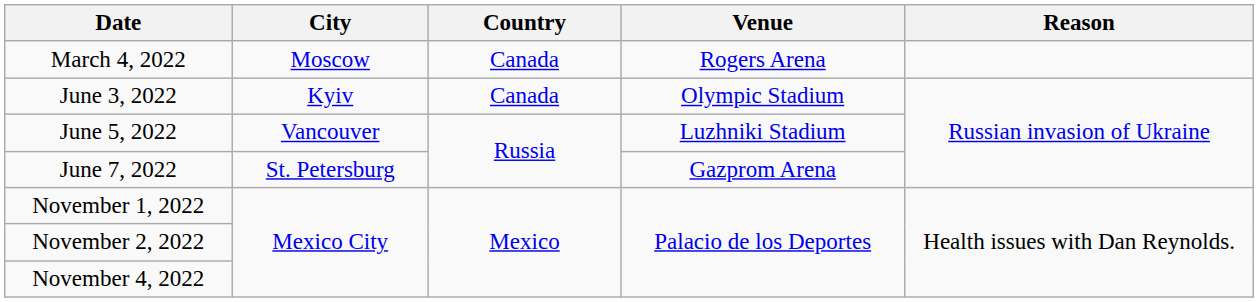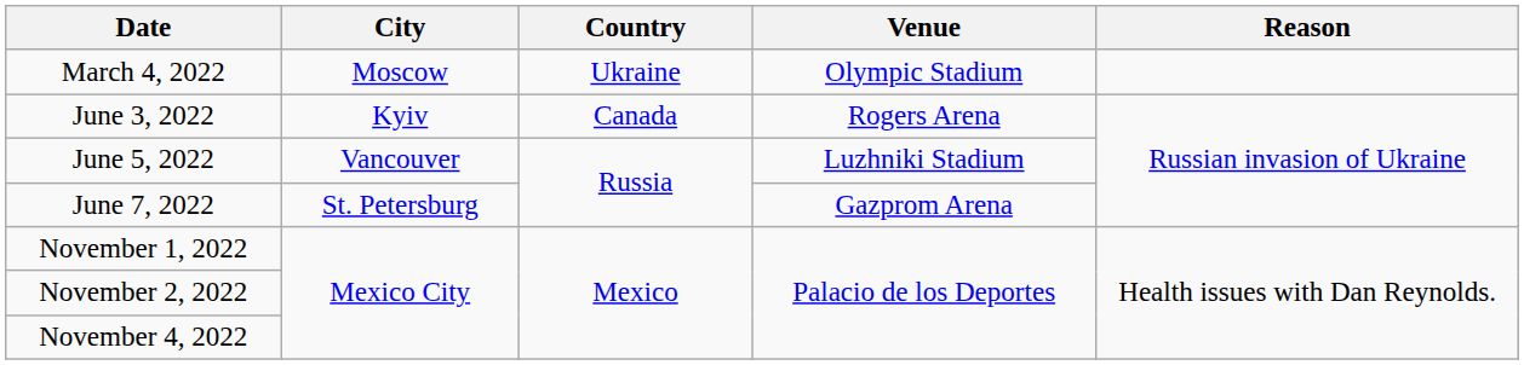March 4, 2022 | Country: Canada -> Ukraine
March 4, 2022 | Venue: Rogers Arena -> Olympic Stadium
June 3, 2022 | Venue: Olympic Stadium -> Rogers Arena
